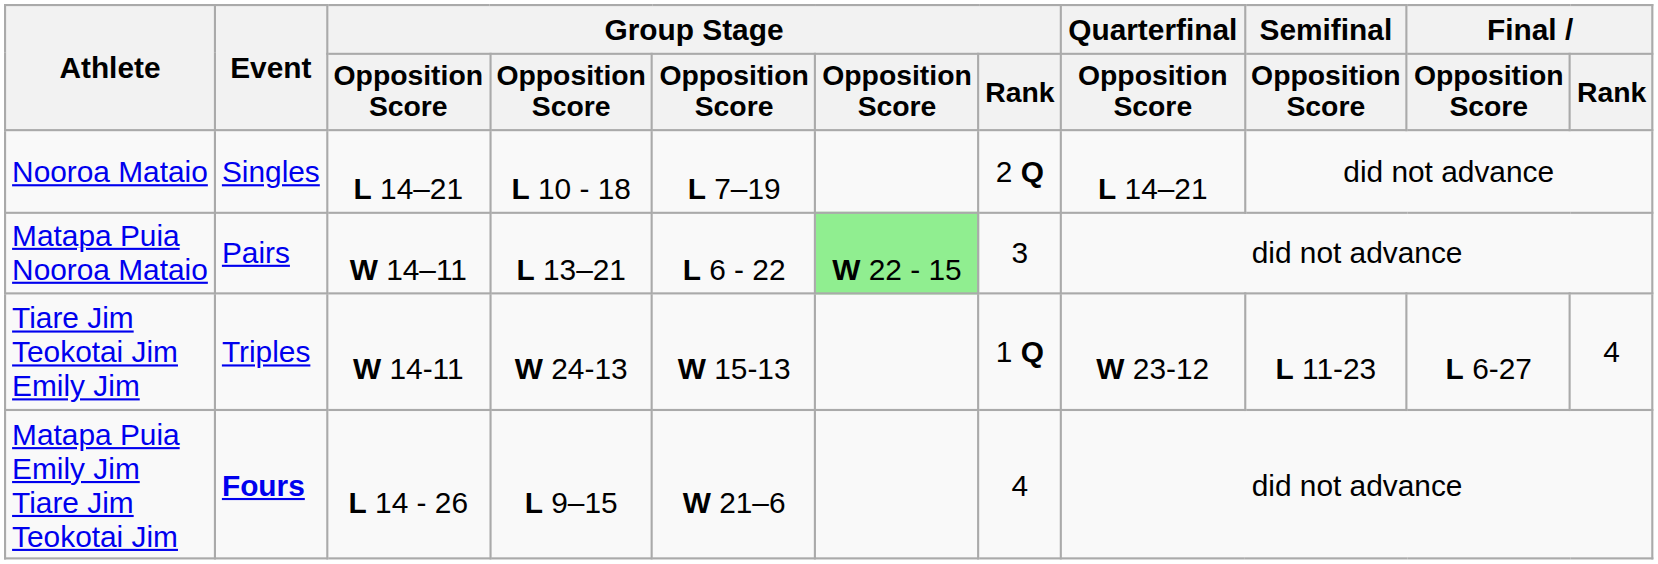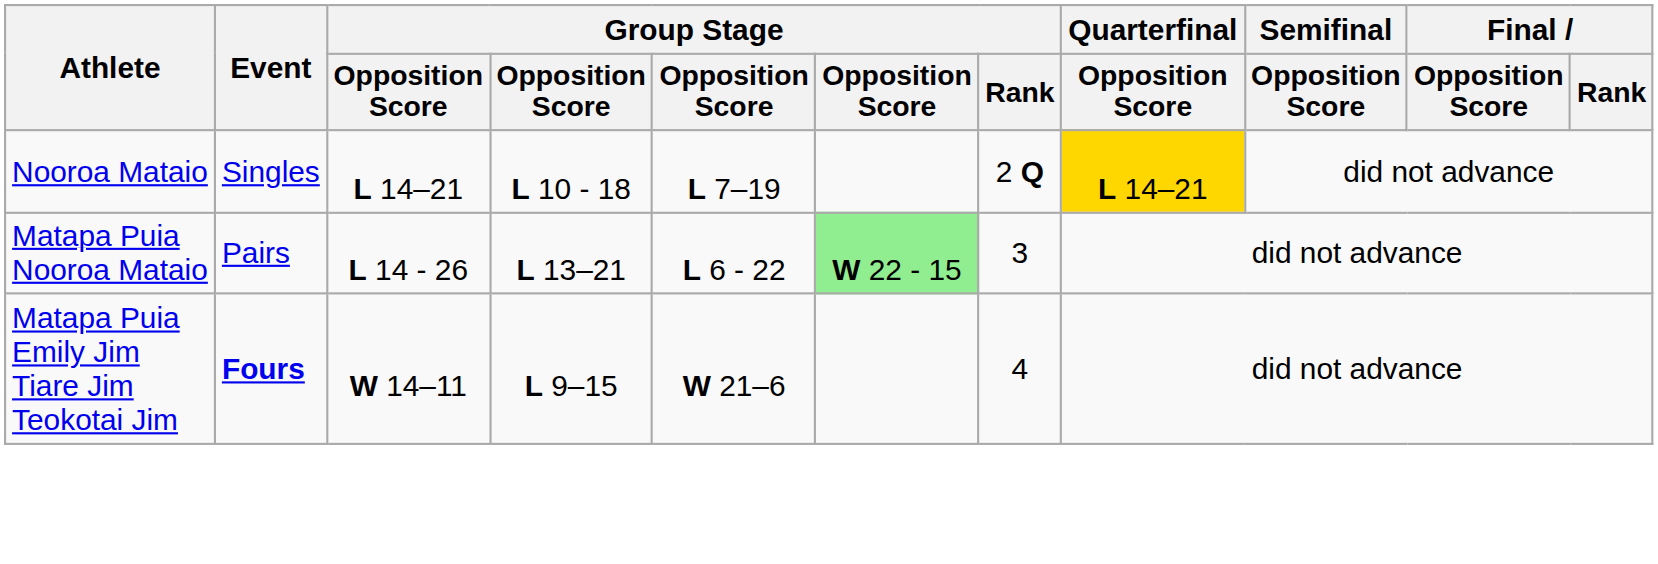Nooroa Mataio | Quarterfinal / Opposition Score: no background -> gold background
Matapa Puia Nooroa Mataio | column 3: W 14–11 -> L 14 - 26
- row: Tiare Jim Teokotai Jim Emily Jim | Triples | W 14-11 | W 24-13 | W 15-13 | 1 Q | W 23-12 | L 11-23 | L 6-27 | 4
Matapa Puia Emily Jim Tiare Jim Teokotai Jim | column 3: L 14 - 26 -> W 14–11
